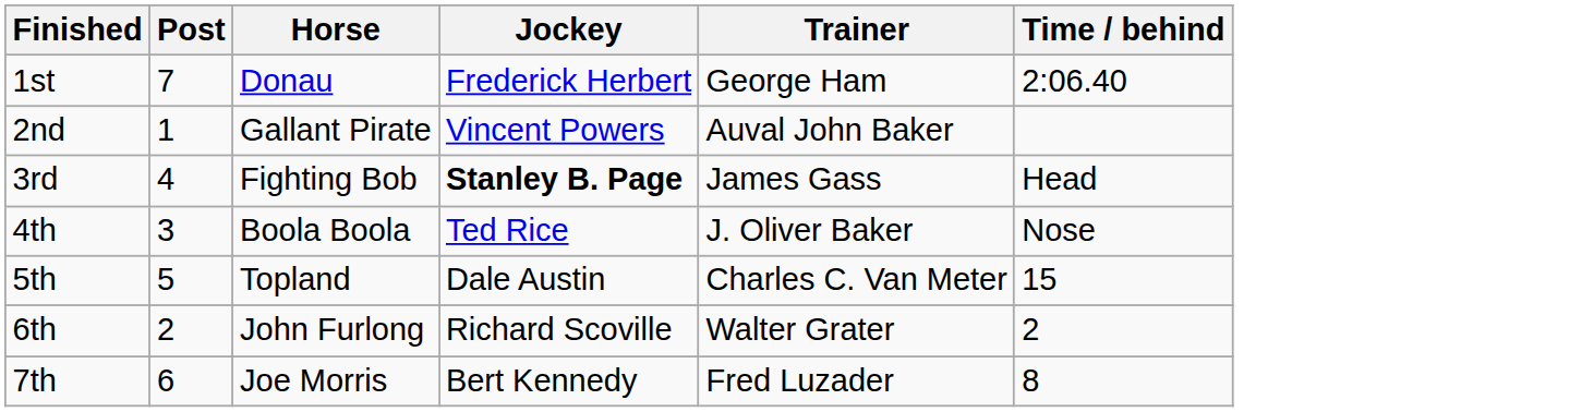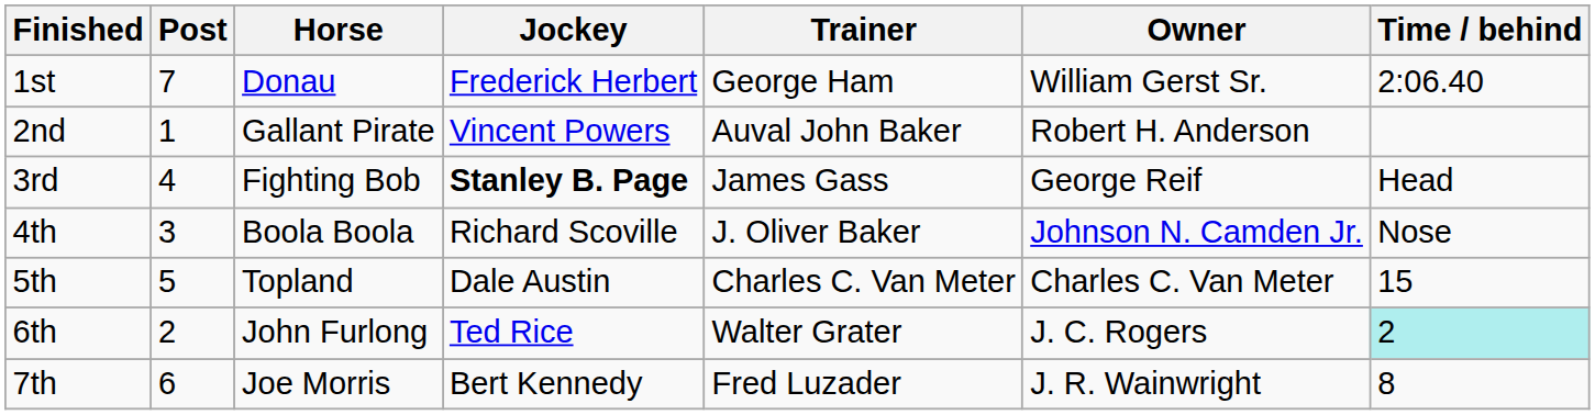+ column: Owner | William Gerst Sr. | Robert H. Anderson | George Reif | Johnson N. Camden Jr. | Charles C. Van Meter | J. C. Rogers | J. R. Wainwright
4th | Jockey: Ted Rice -> Richard Scoville
6th | Jockey: Richard Scoville -> Ted Rice
6th | Time / behind: no background -> paleturquoise background
